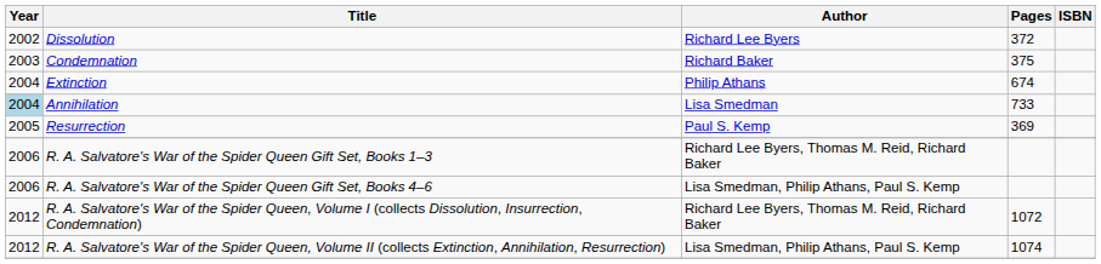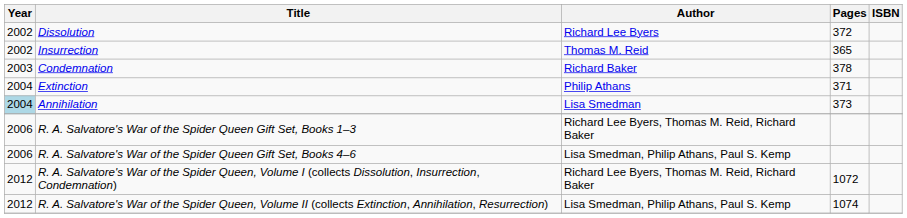+ row: 2002 | Insurrection | Thomas M. Reid | 365
Condemnation | Pages: 375 -> 378
Extinction | Pages: 674 -> 371
Annihilation | Pages: 733 -> 373
- row: 2005 | Resurrection | Paul S. Kemp | 369
